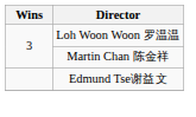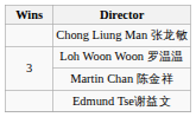+ row: Chong Liung Man 张龙敏
